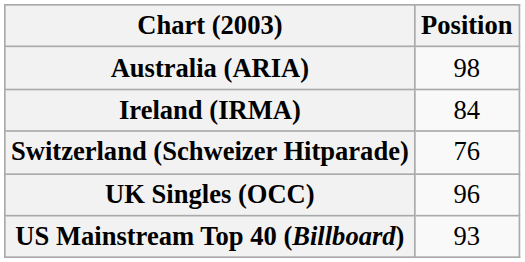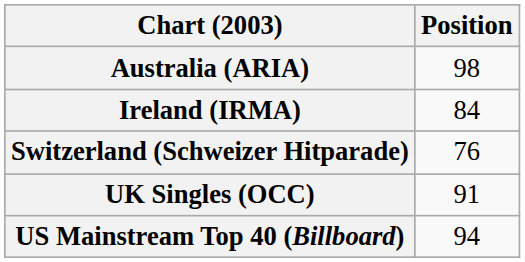UK Singles (OCC) | Position: 96 -> 91
US Mainstream Top 40 (Billboard) | Position: 93 -> 94
